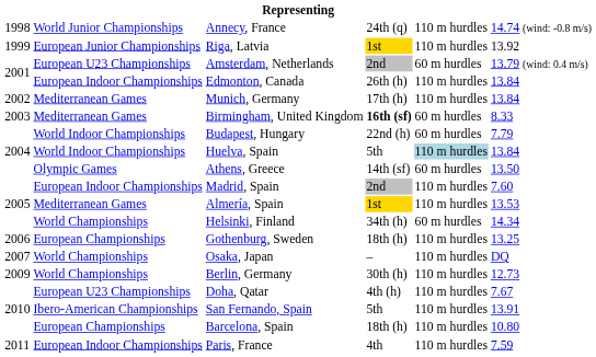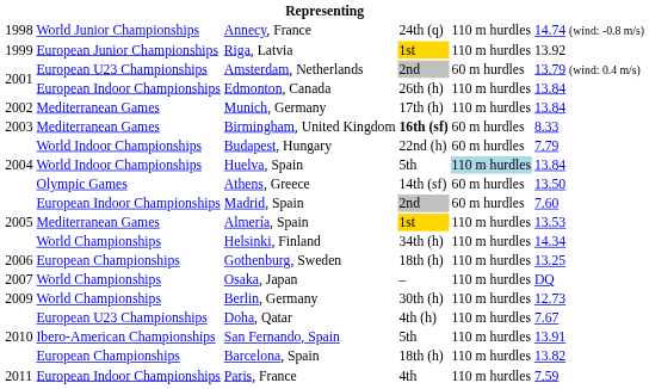Madrid, Spain | column 5: 110 m hurdles -> 60 m hurdles
Helsinki, Finland | column 5: 60 m hurdles -> 110 m hurdles
Barcelona, Spain | column 6: 10.80 -> 13.82
